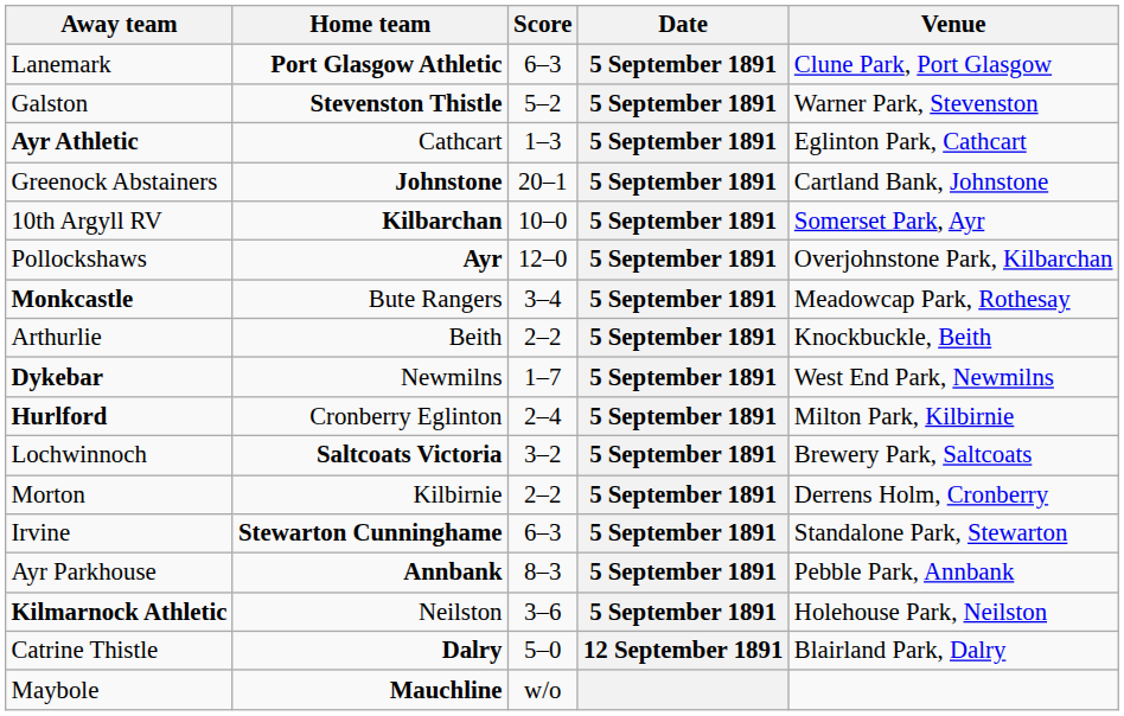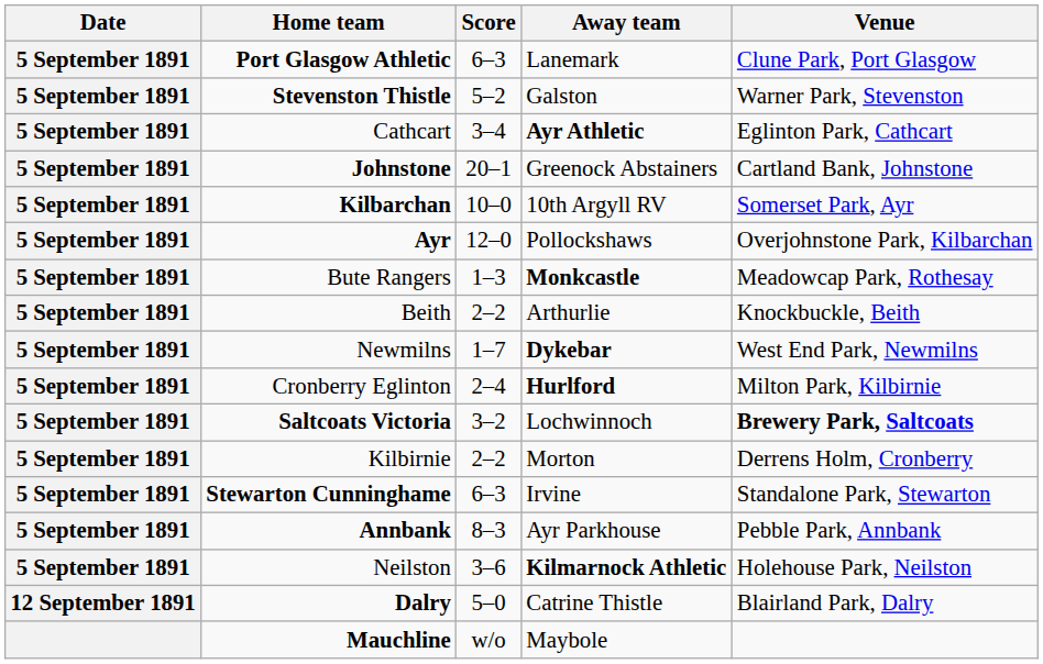columns swapped: Date <-> Away team
Cathcart | Score: 1–3 -> 3–4
Bute Rangers | Score: 3–4 -> 1–3
Saltcoats Victoria | Venue: normal -> bold
